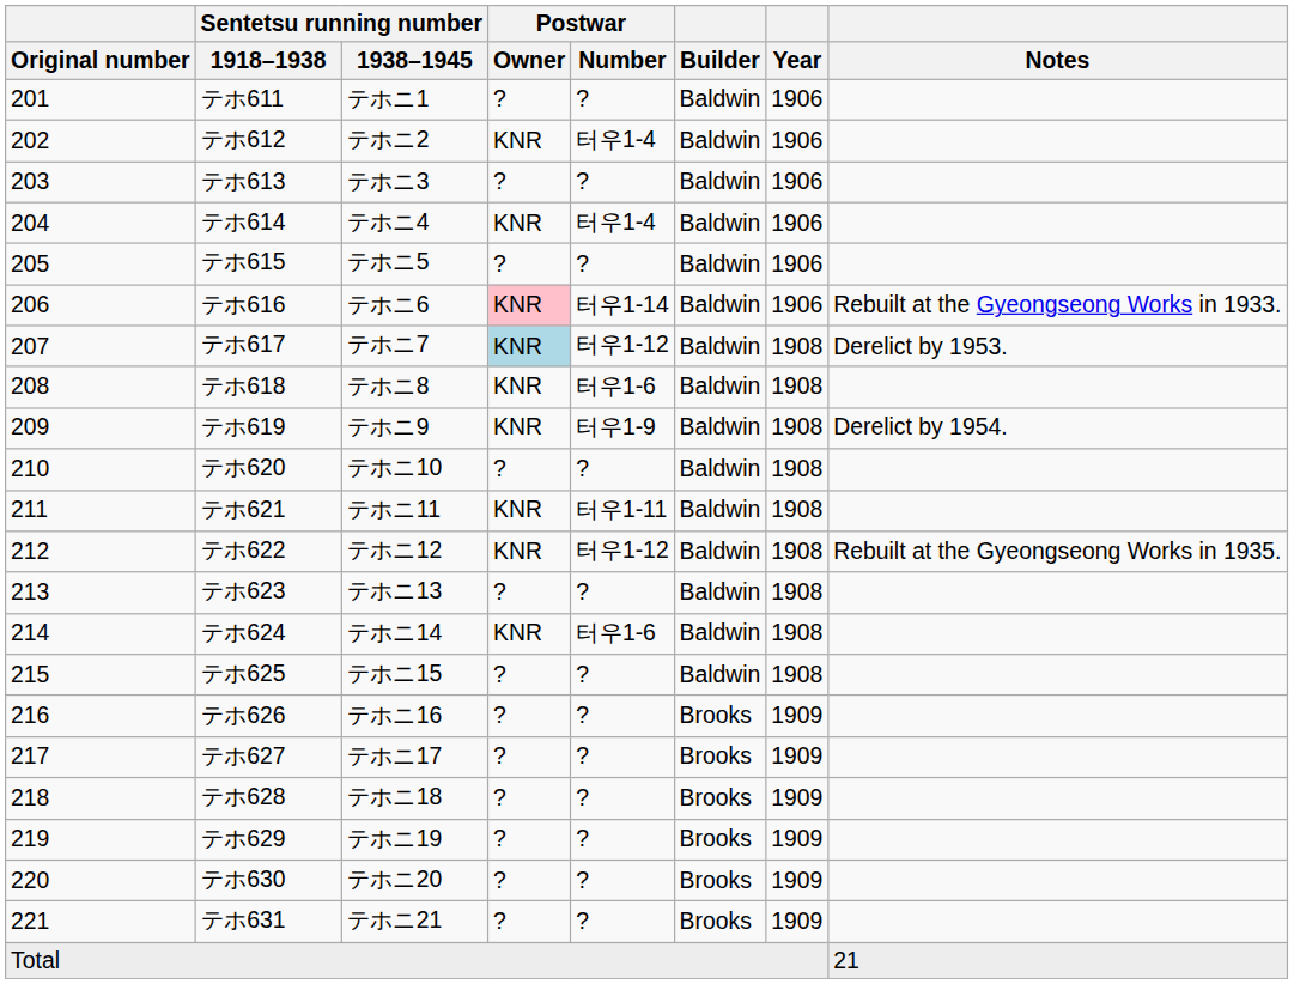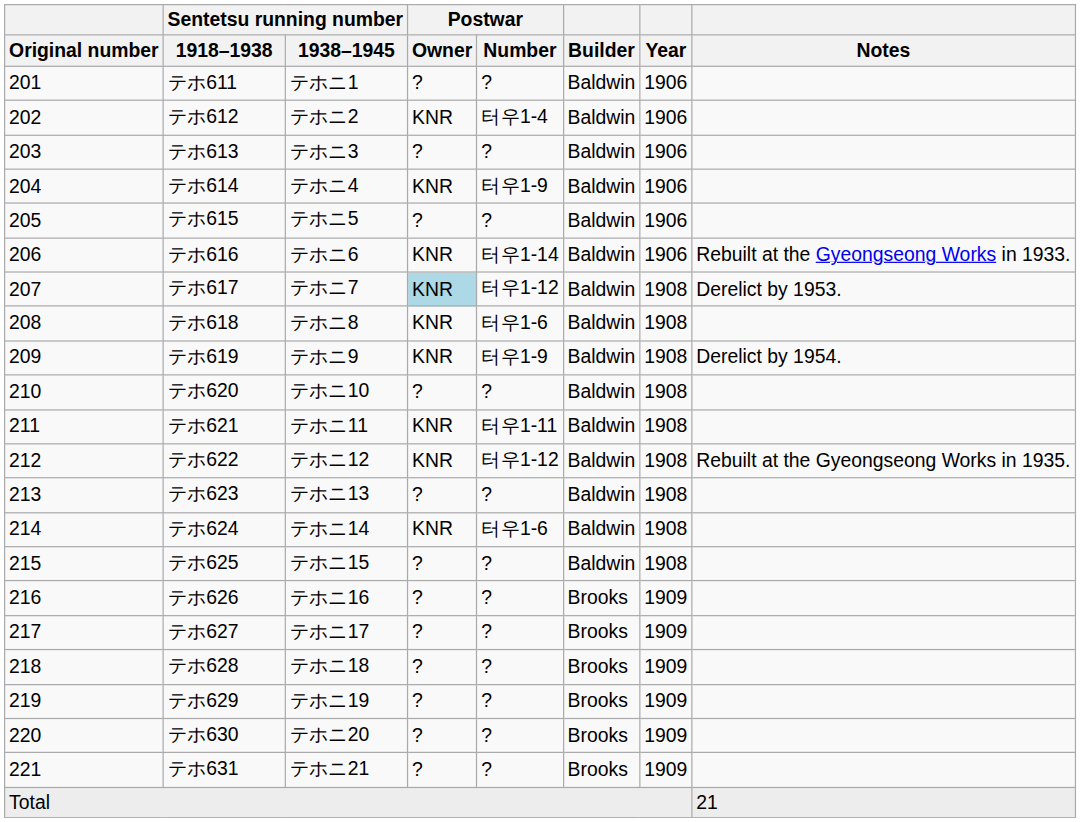テホ614 | Postwar / Number: 터우1-4 -> 터우1-9
テホ616 | Postwar / Owner: pink background -> no background
